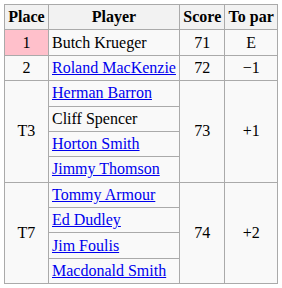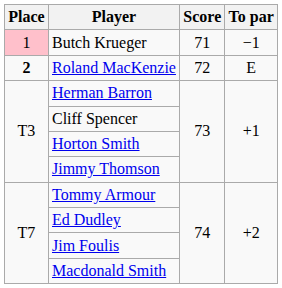Butch Krueger | To par: E -> −1
Roland MacKenzie | Place: normal -> bold
Roland MacKenzie | To par: −1 -> E
